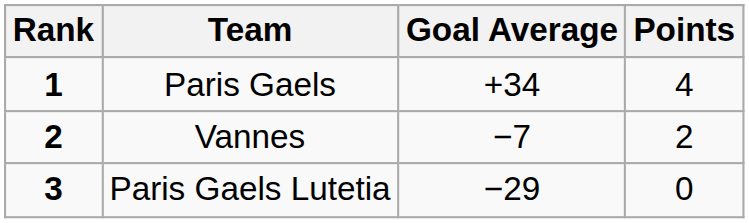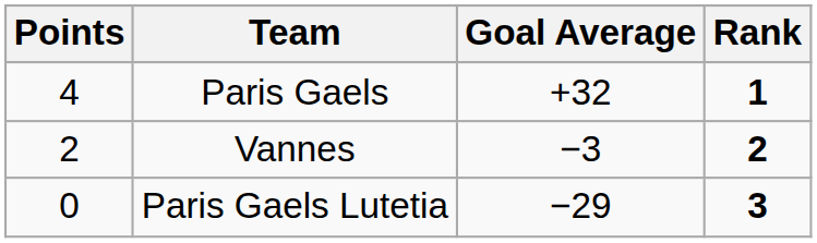columns swapped: Rank <-> Points
Paris Gaels | Goal Average: +34 -> +32
Vannes | Goal Average: −7 -> −3
